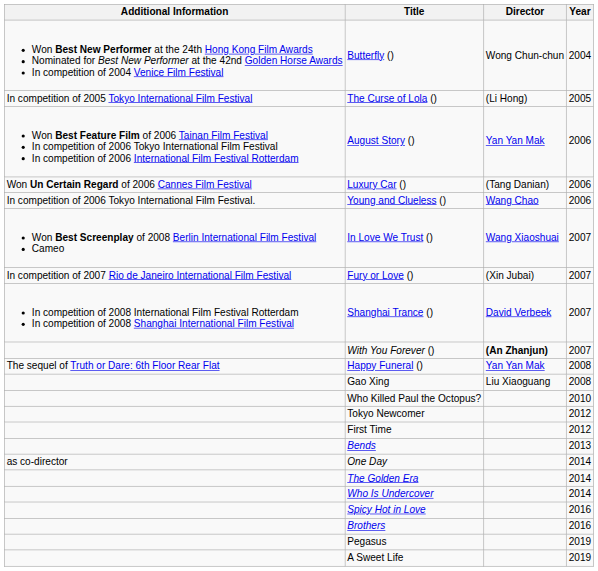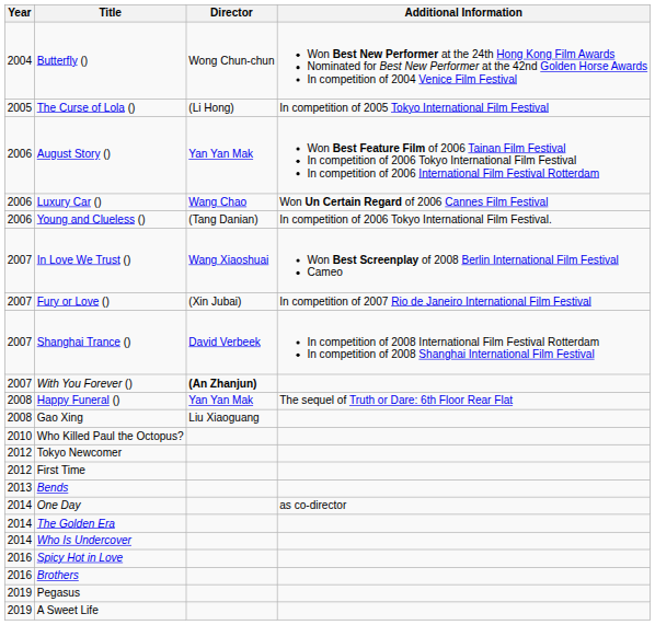columns swapped: Year <-> Additional Information
Luxury Car () | Director: (Tang Danian) -> Wang Chao
Young and Clueless () | Director: Wang Chao -> (Tang Danian)
